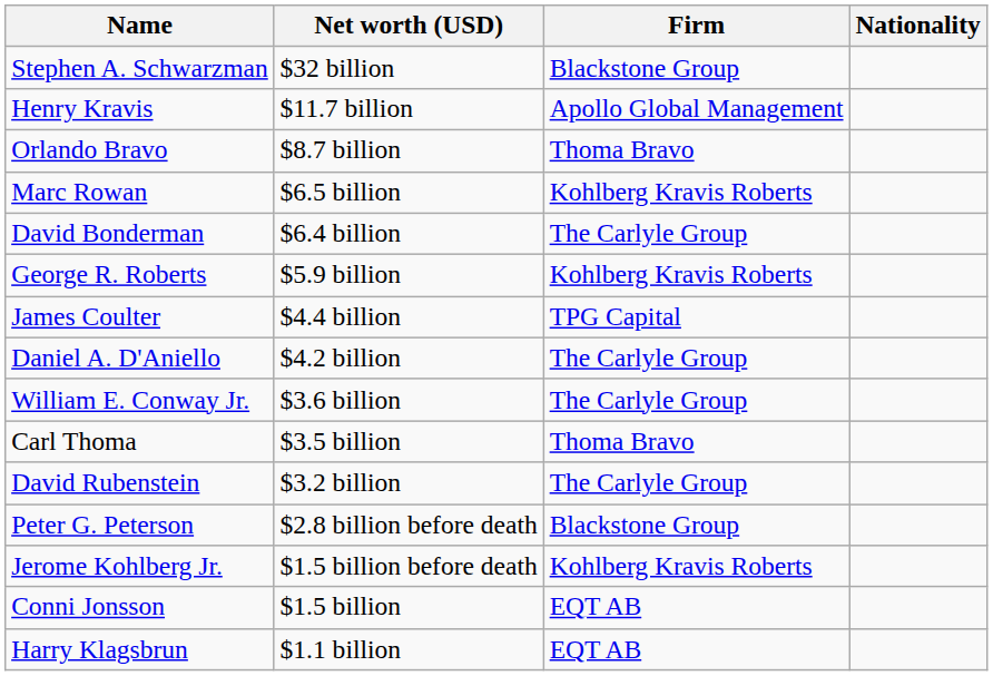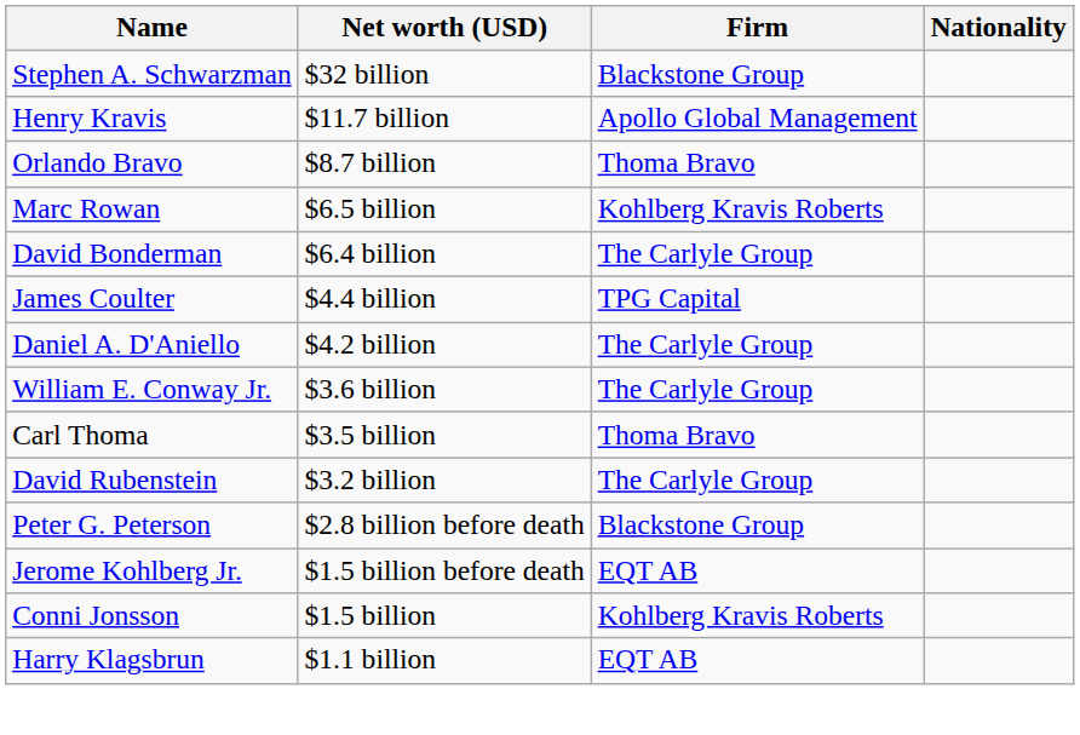- row: George R. Roberts | $5.9 billion | Kohlberg Kravis Roberts
Jerome Kohlberg Jr. | Firm: Kohlberg Kravis Roberts -> EQT AB
Conni Jonsson | Firm: EQT AB -> Kohlberg Kravis Roberts
